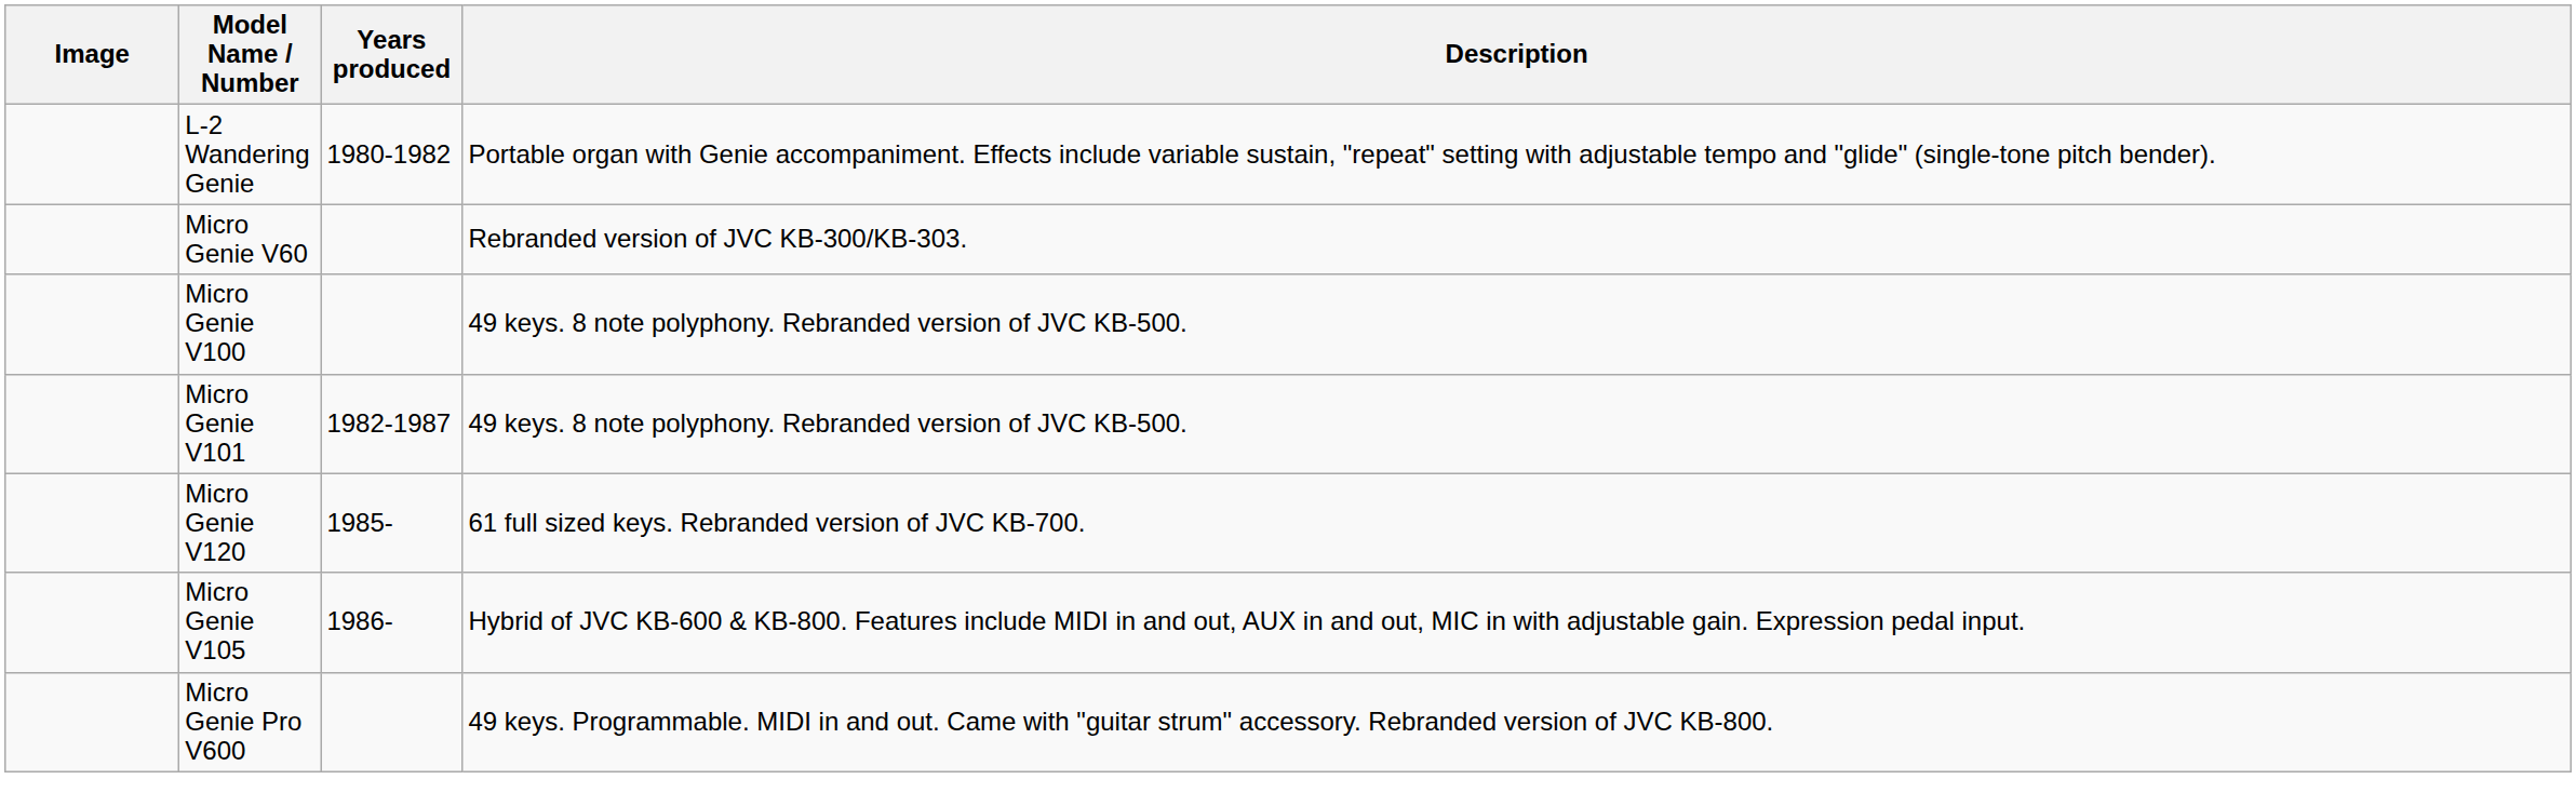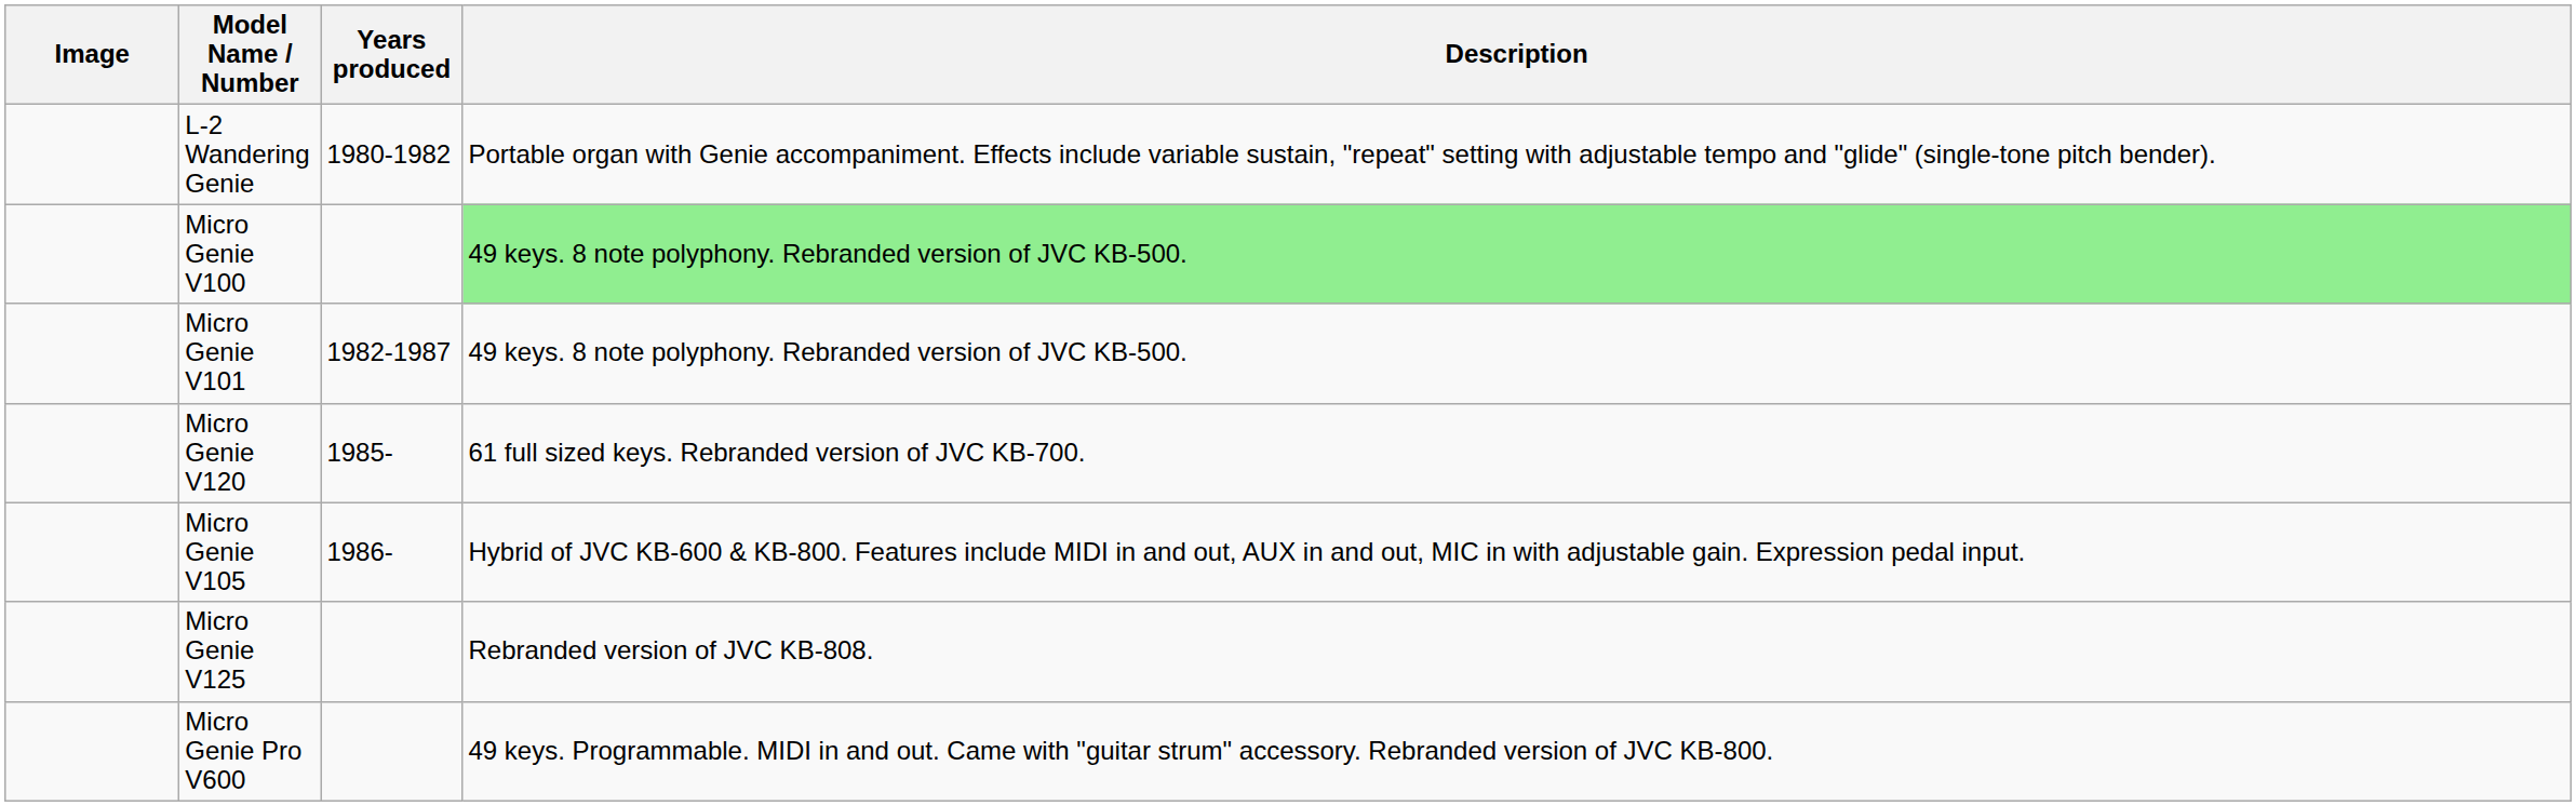- row: Micro Genie V60 | Rebranded version of JVC KB-300/KB-303.
Micro Genie V100 | Description: no background -> lightgreen background
+ row: Micro Genie V125 | Rebranded version of JVC KB-808.
